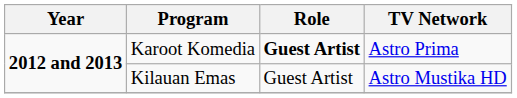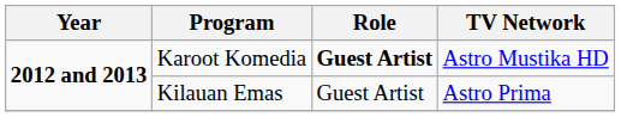Karoot Komedia | TV Network: Astro Prima -> Astro Mustika HD
Kilauan Emas | TV Network: Astro Mustika HD -> Astro Prima
